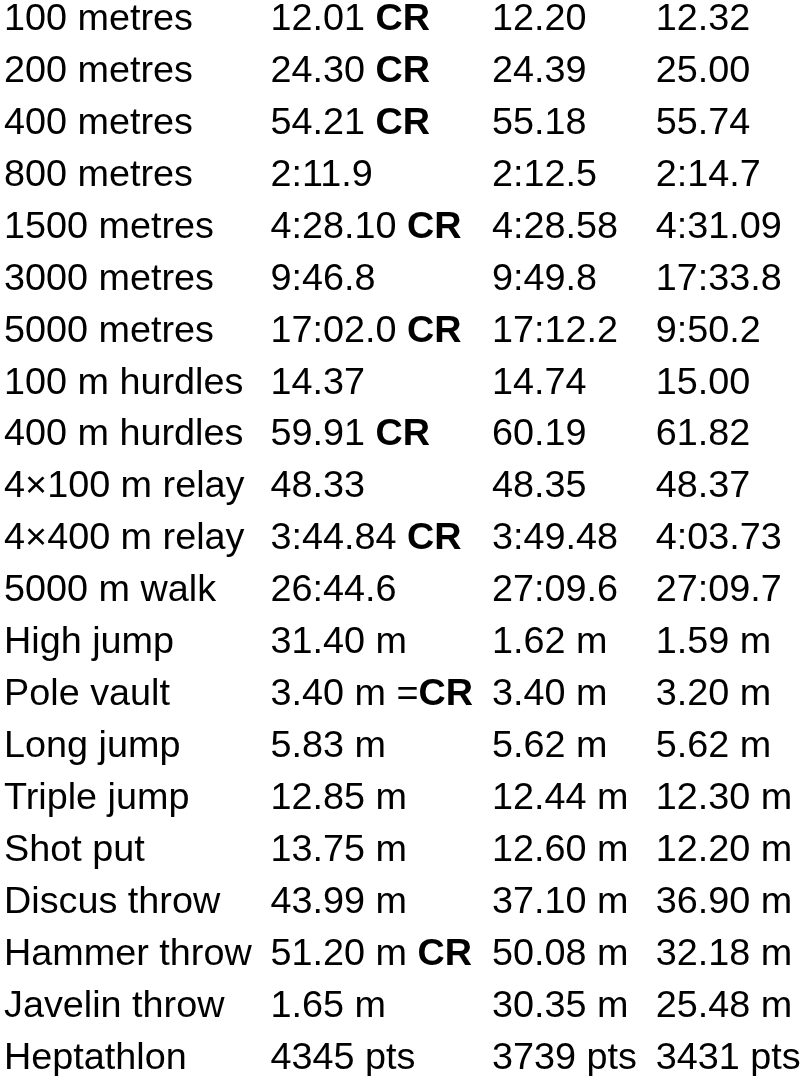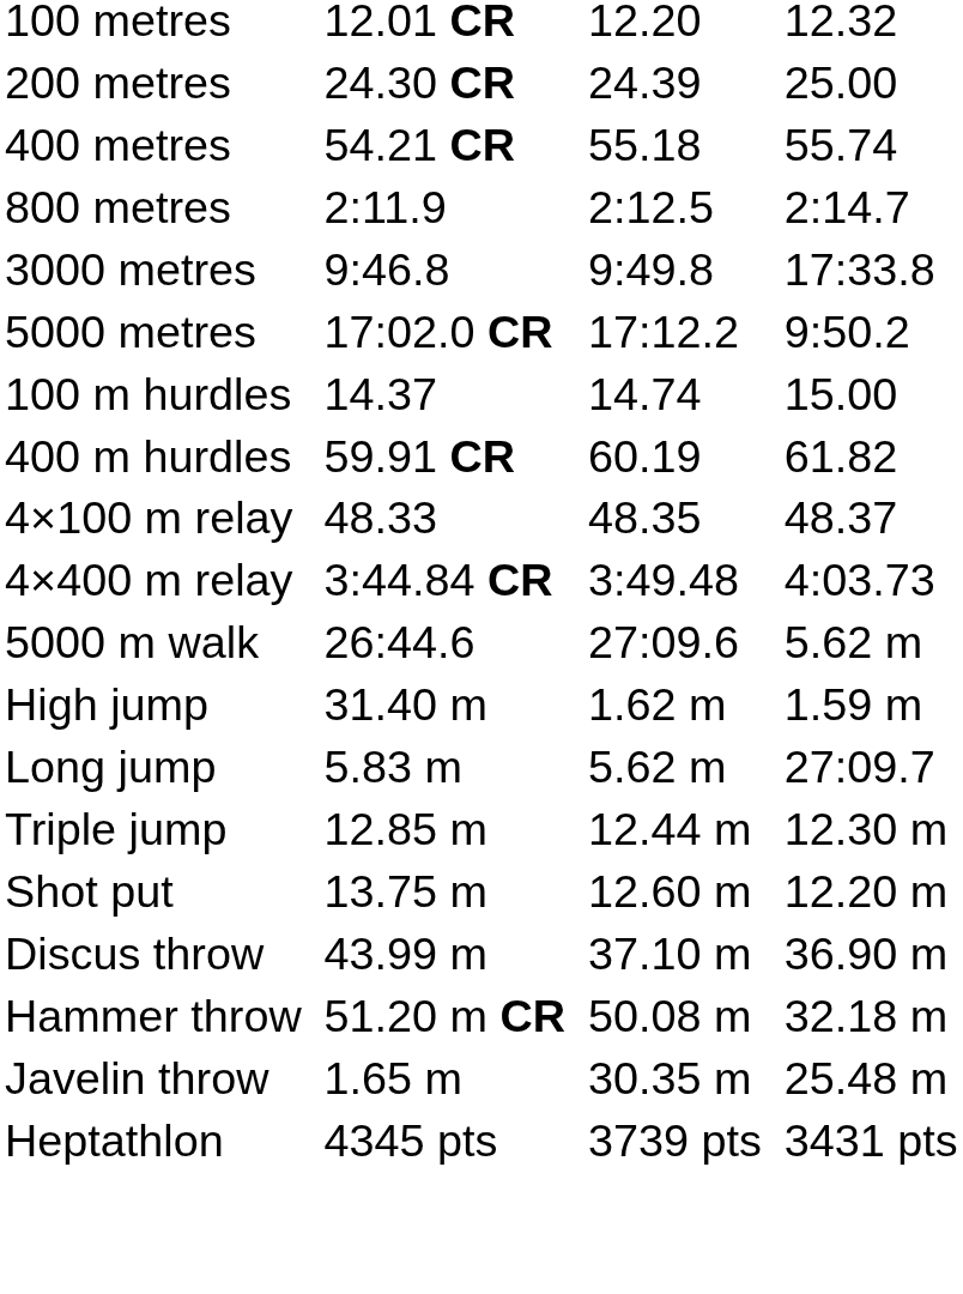- row: 1500 metres | 4:28.10 CR | 4:28.58 | 4:31.09
5000 m walk | column 7: 27:09.7 -> 5.62 m
- row: Pole vault | 3.40 m =CR | 3.40 m | 3.20 m
Long jump | column 7: 5.62 m -> 27:09.7
